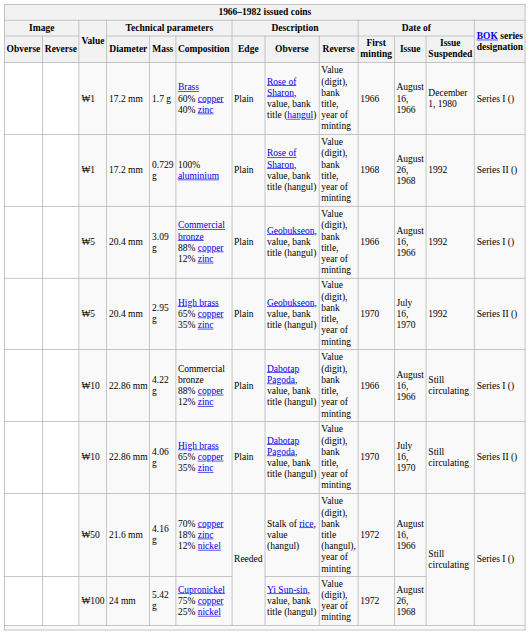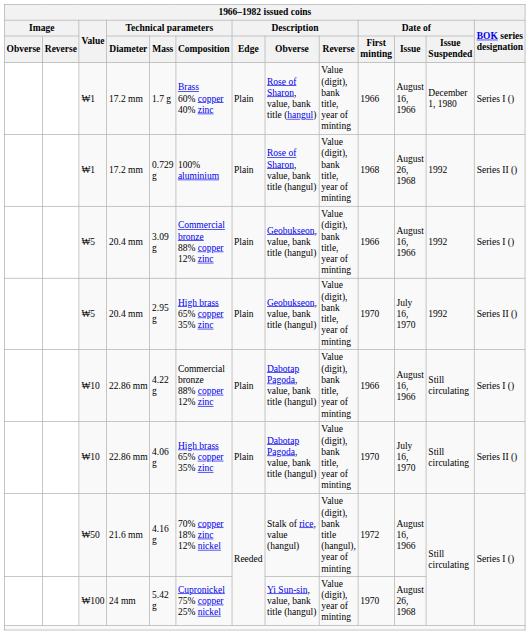₩100 | Date of / First minting: 1972 -> 1970
